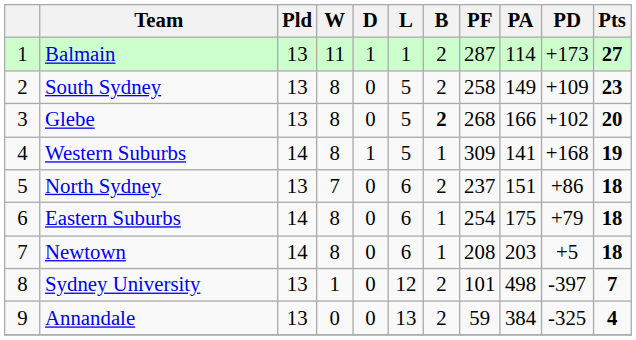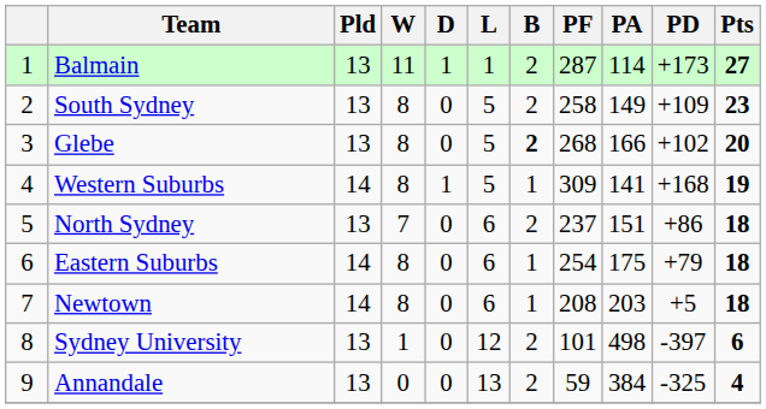Sydney University | Pts: 7 -> 6
